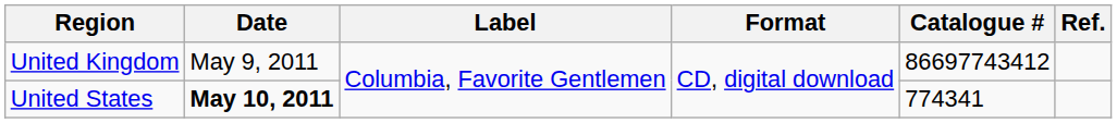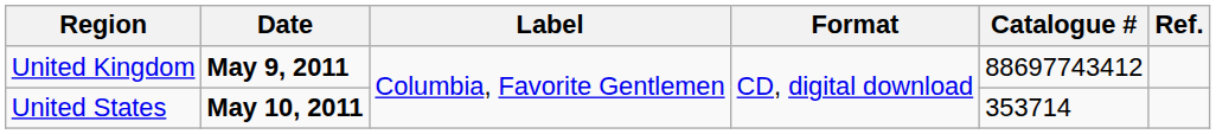United Kingdom | Date: normal -> bold
United Kingdom | Catalogue #: 86697743412 -> 88697743412
United States | Catalogue #: 774341 -> 353714
